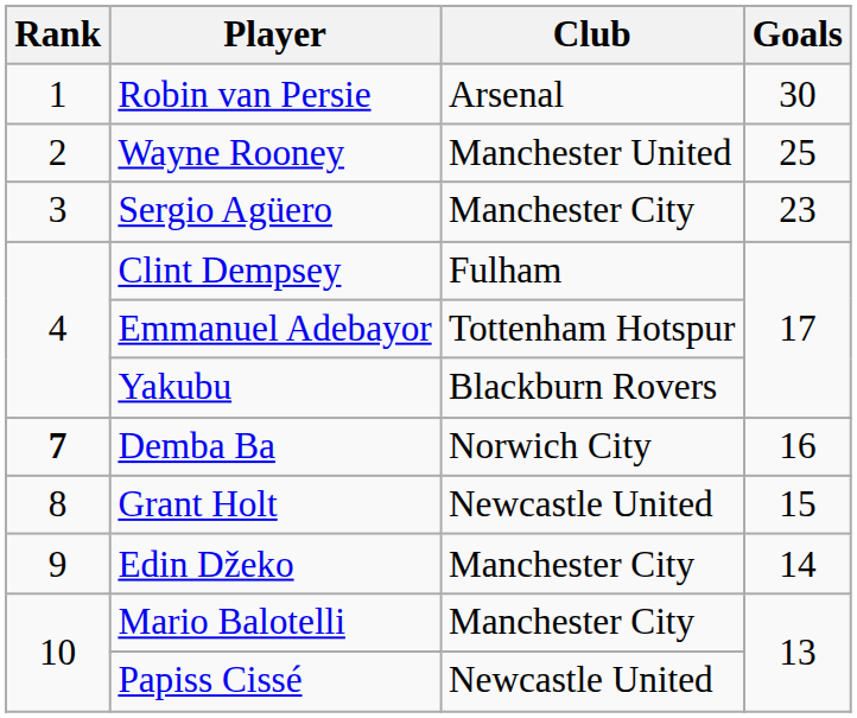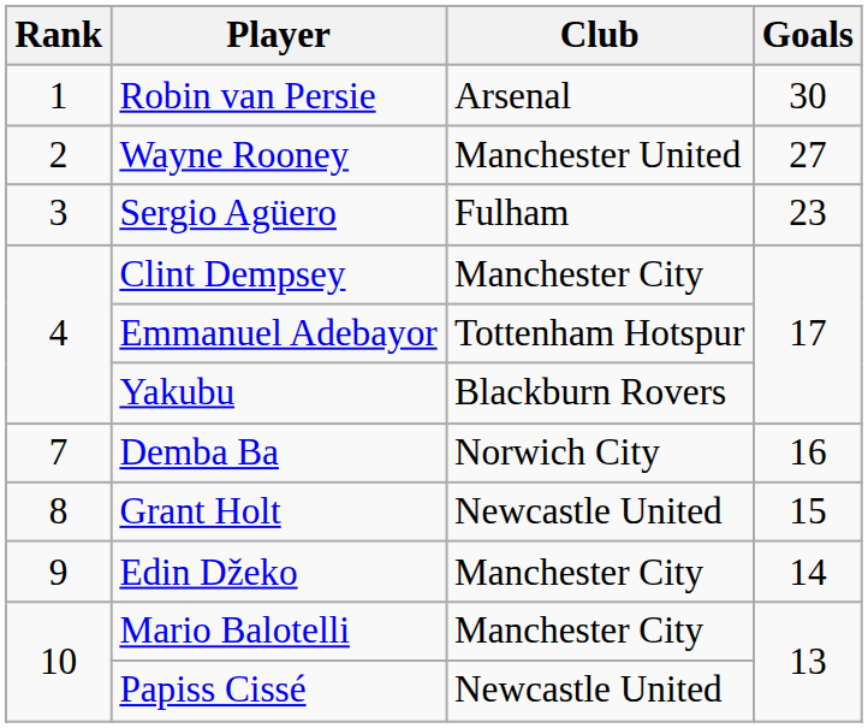Wayne Rooney | Goals: 25 -> 27
Sergio Agüero | Club: Manchester City -> Fulham
Clint Dempsey | Club: Fulham -> Manchester City
Demba Ba | Rank: bold -> normal
